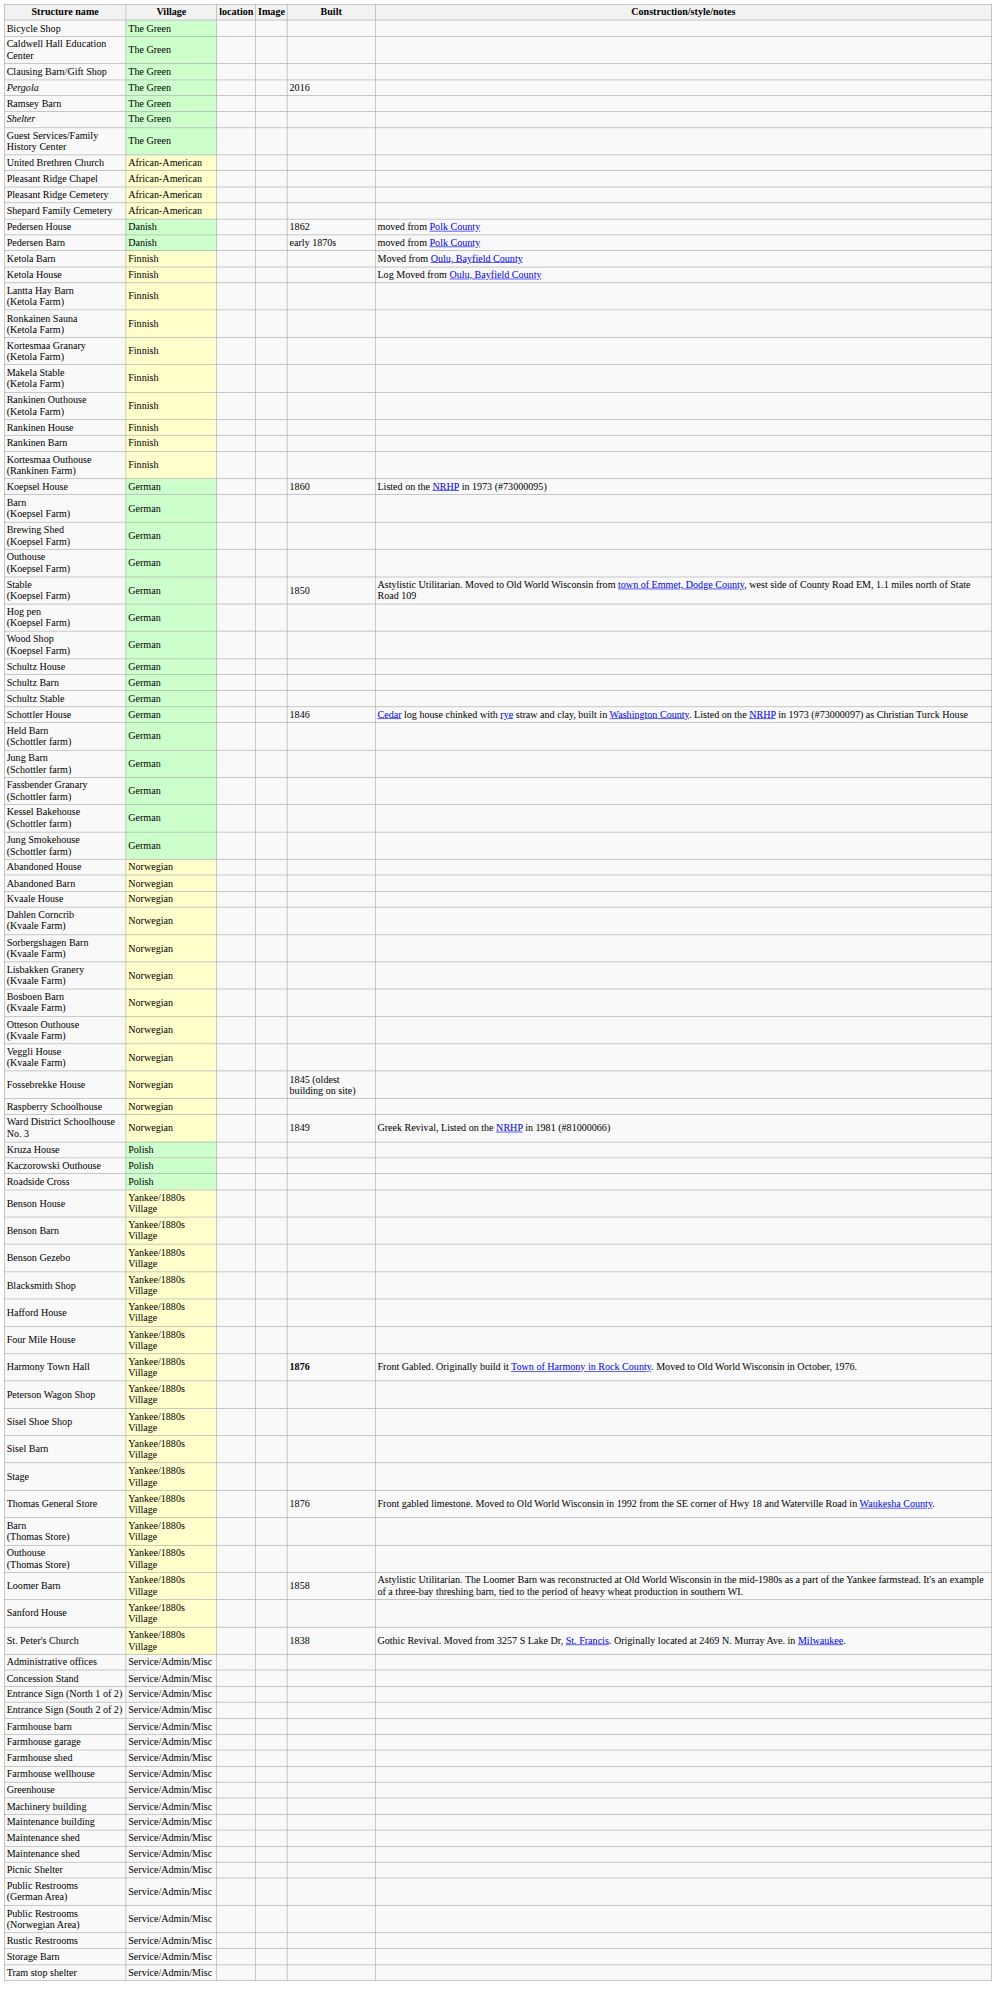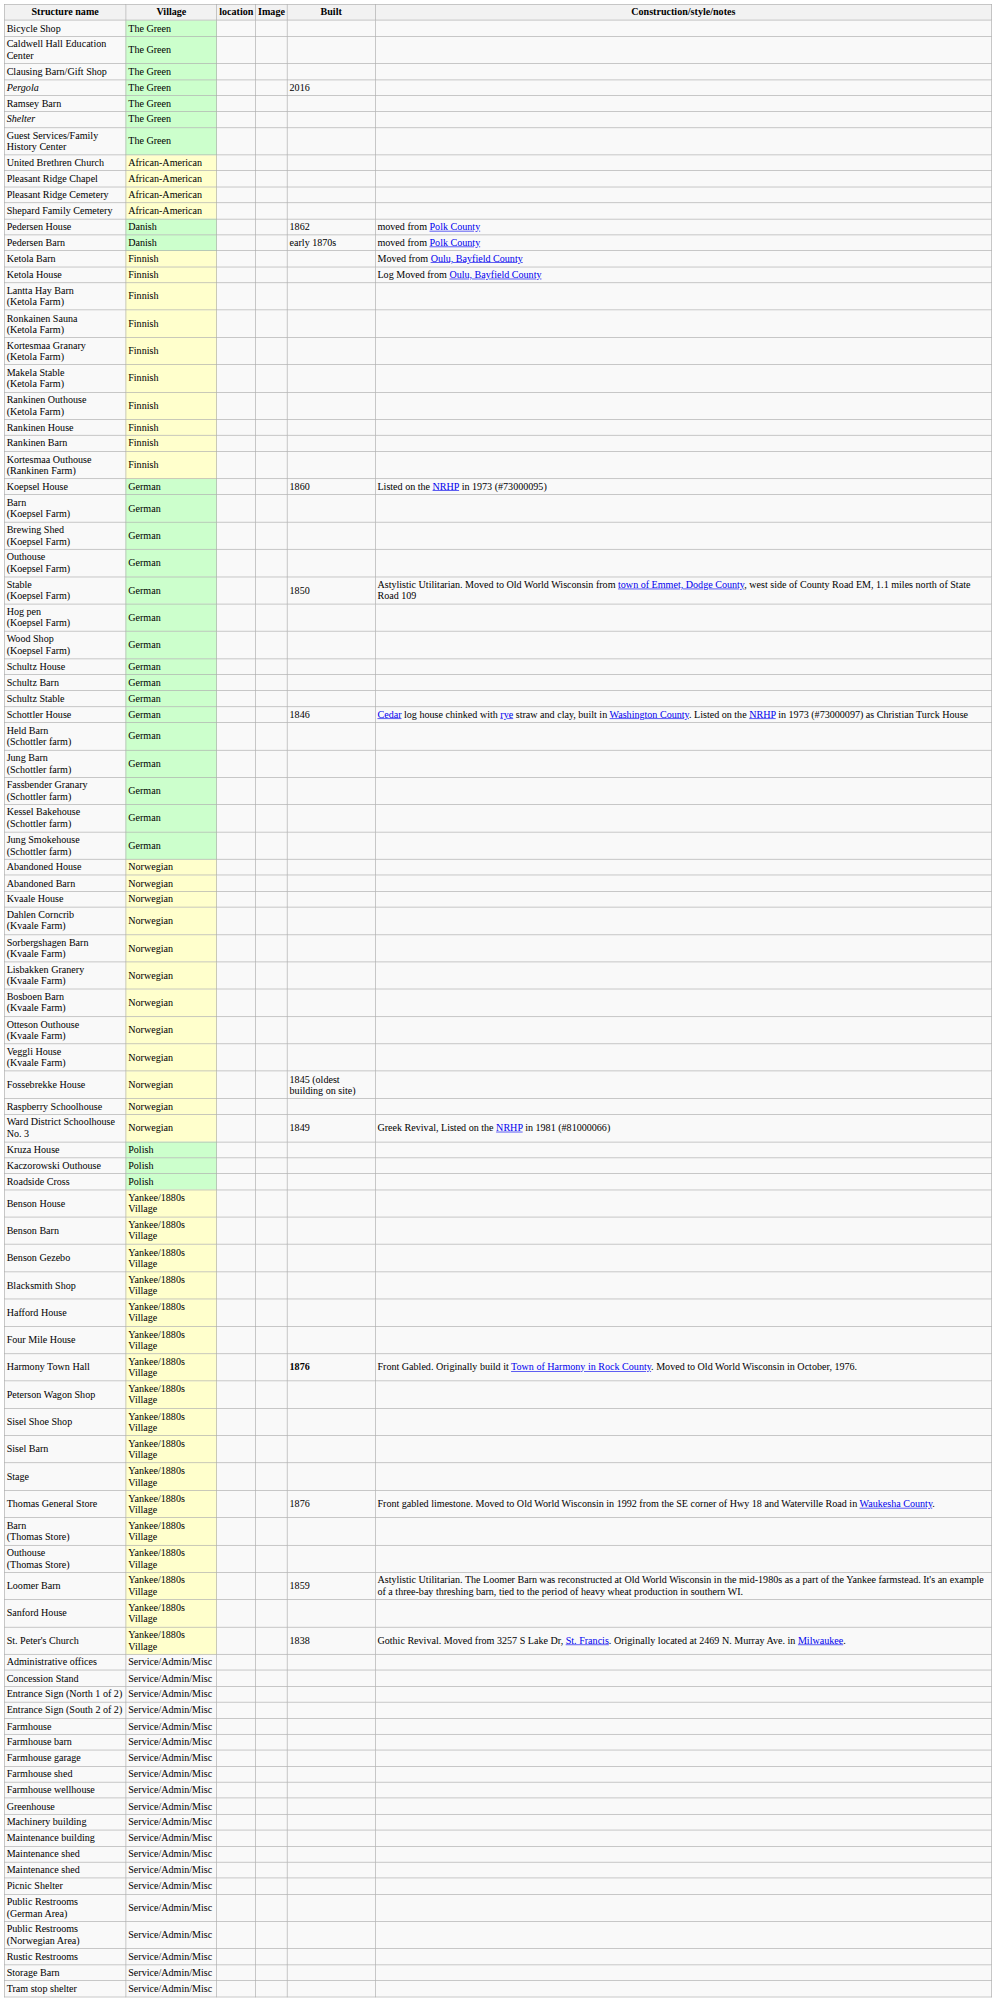Loomer Barn | Built: 1858 -> 1859
+ row: Farmhouse | Service/Admin/Misc
